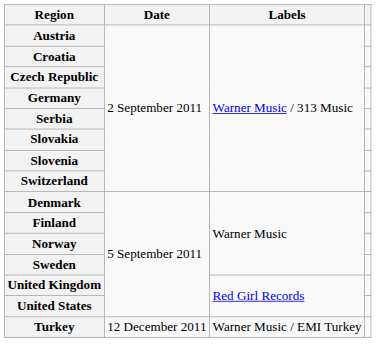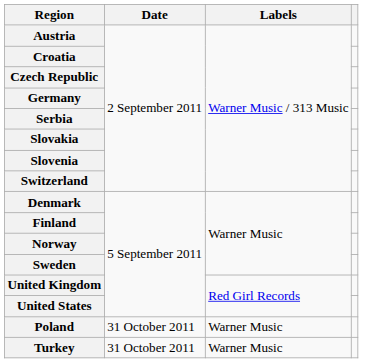+ row: Poland | 31 October 2011 | Warner Music
Turkey | Date: 12 December 2011 -> 31 October 2011
Turkey | Labels: Warner Music / EMI Turkey -> Warner Music
